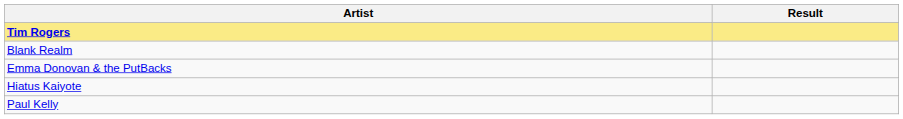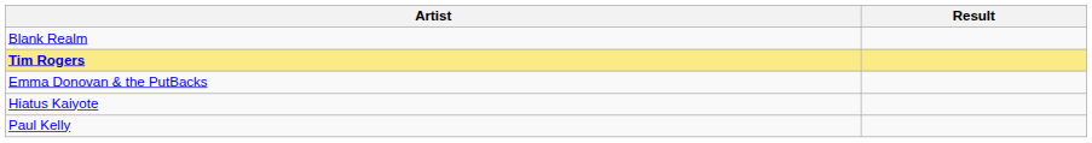rows swapped: Tim Rogers <-> Blank Realm
